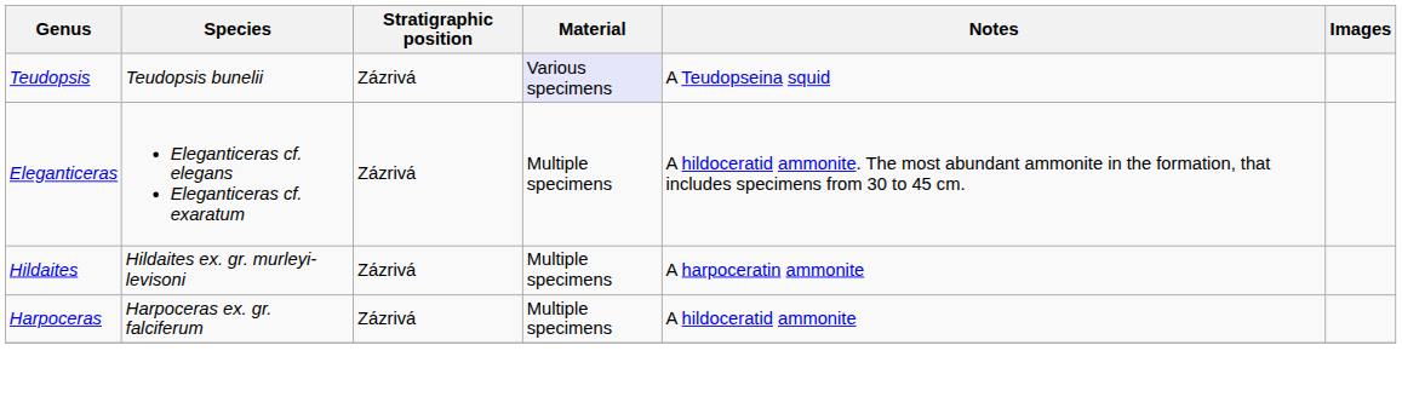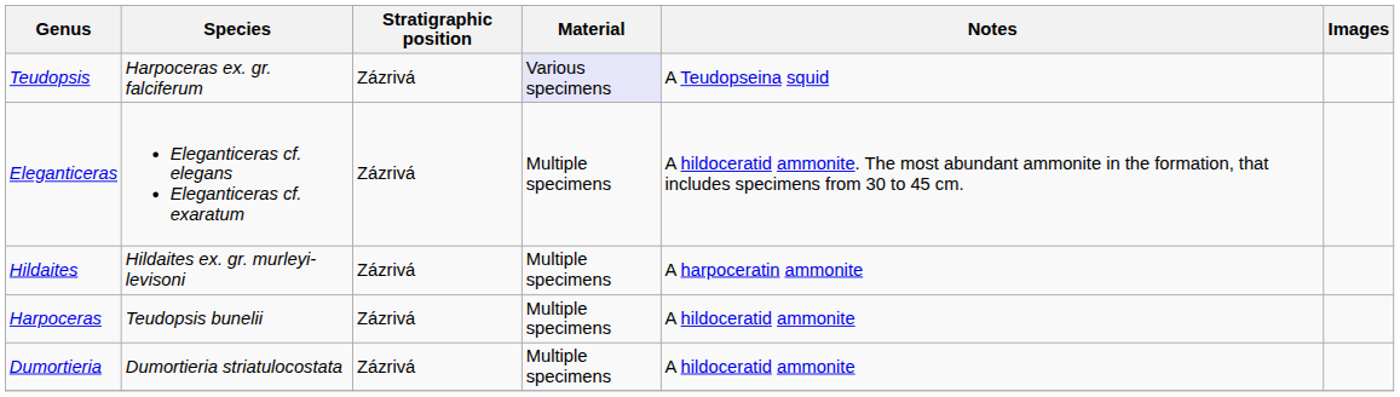Teudopsis | Species: Teudopsis bunelii -> Harpoceras ex. gr. falciferum
Harpoceras | Species: Harpoceras ex. gr. falciferum -> Teudopsis bunelii
+ row: Dumortieria | Dumortieria striatulocostata | Zázrivá | Multiple specimens | A hildoceratid ammonite
